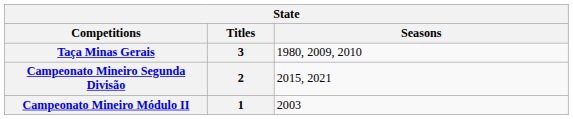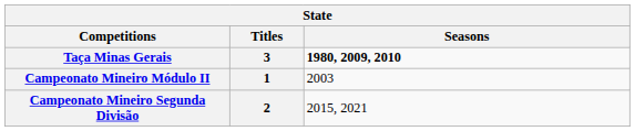Taça Minas Gerais | Seasons: normal -> bold
rows swapped: Campeonato Mineiro Módulo II <-> Campeonato Mineiro Segunda Divisão
